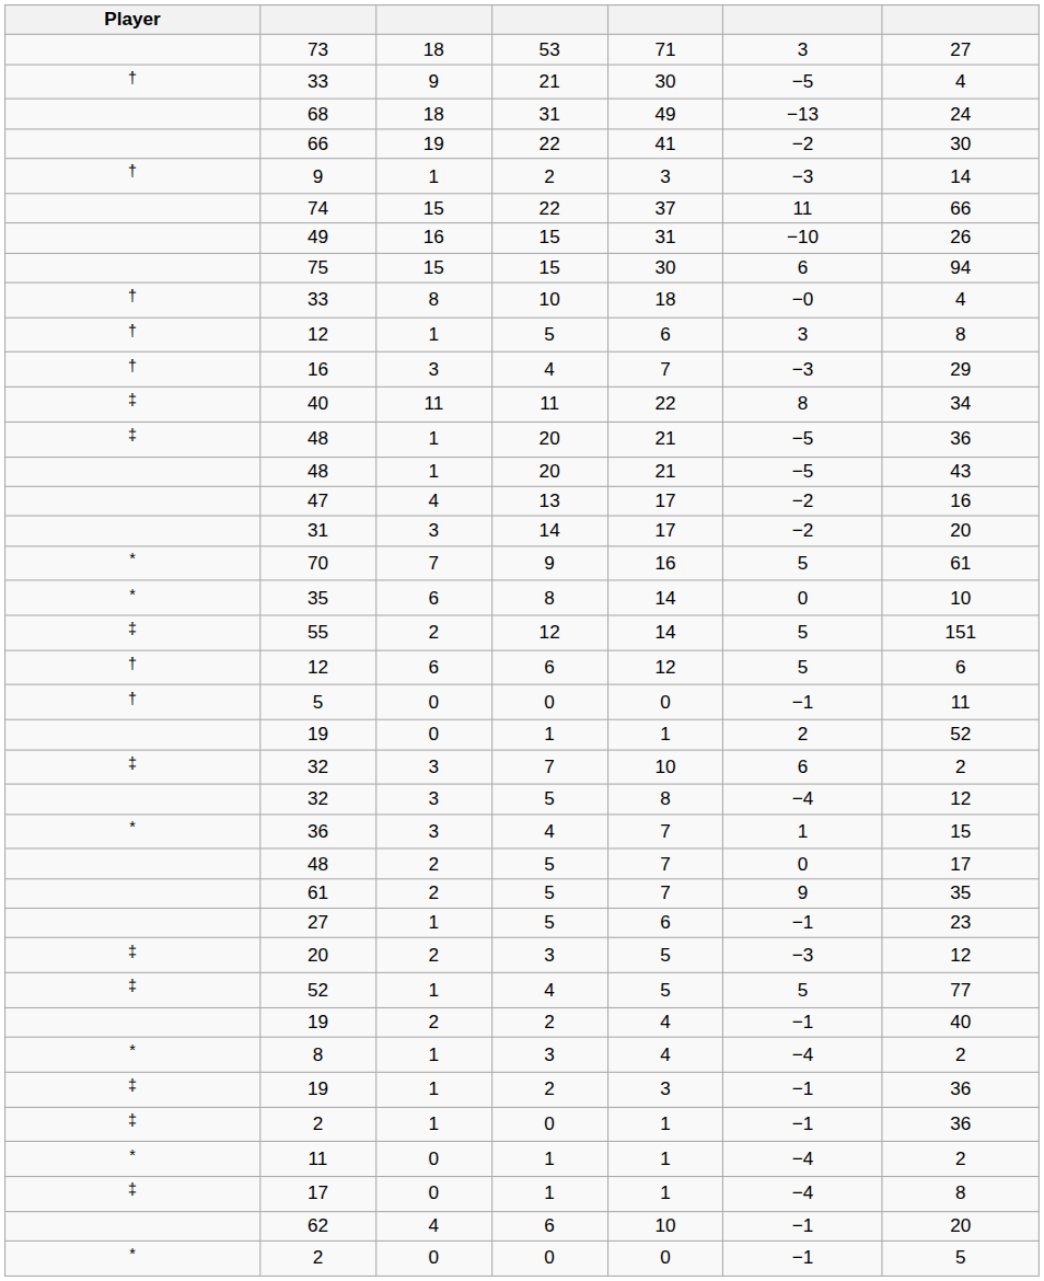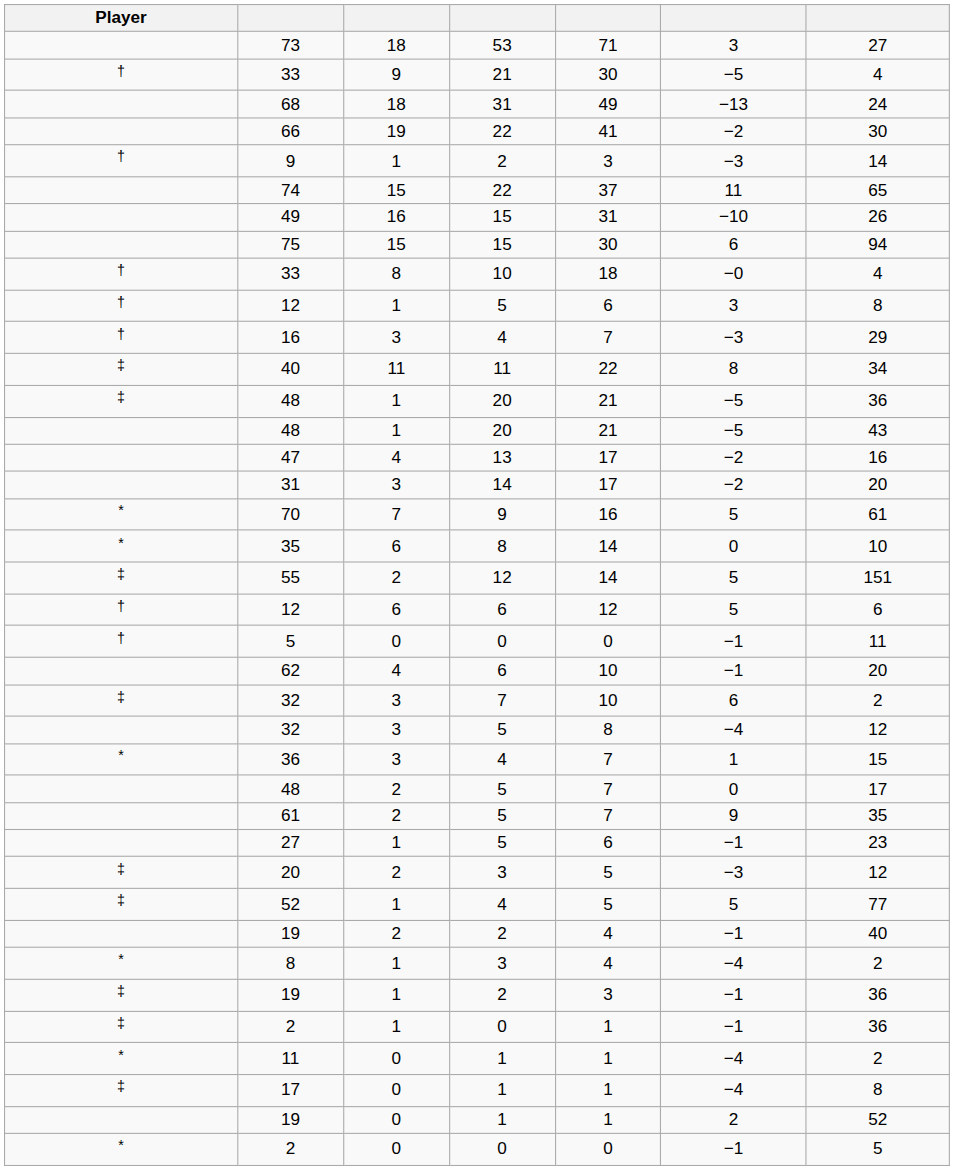74 | column 7: 66 -> 65
rows swapped: 62 <-> 19 / 0
